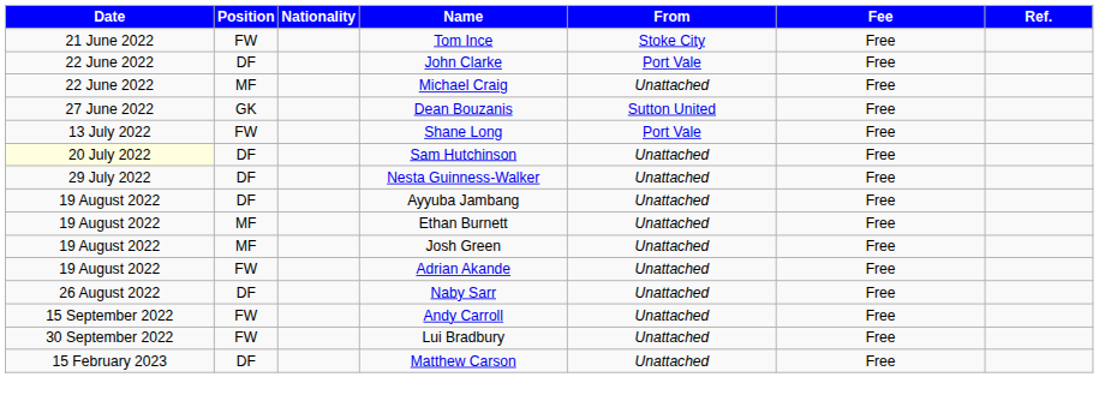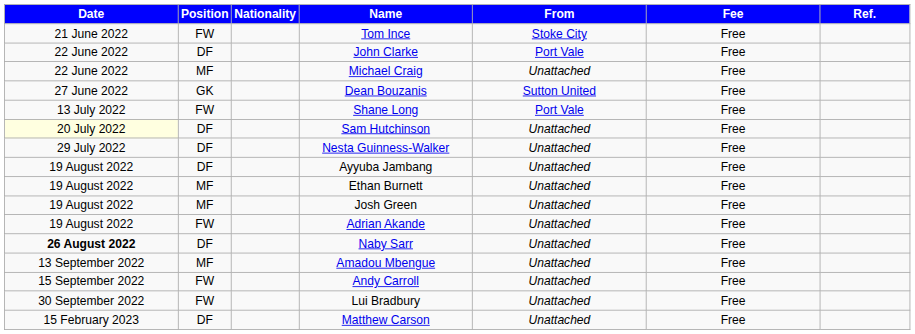Naby Sarr | Date: normal -> bold
+ row: 13 September 2022 | MF | Amadou Mbengue | Unattached | Free
